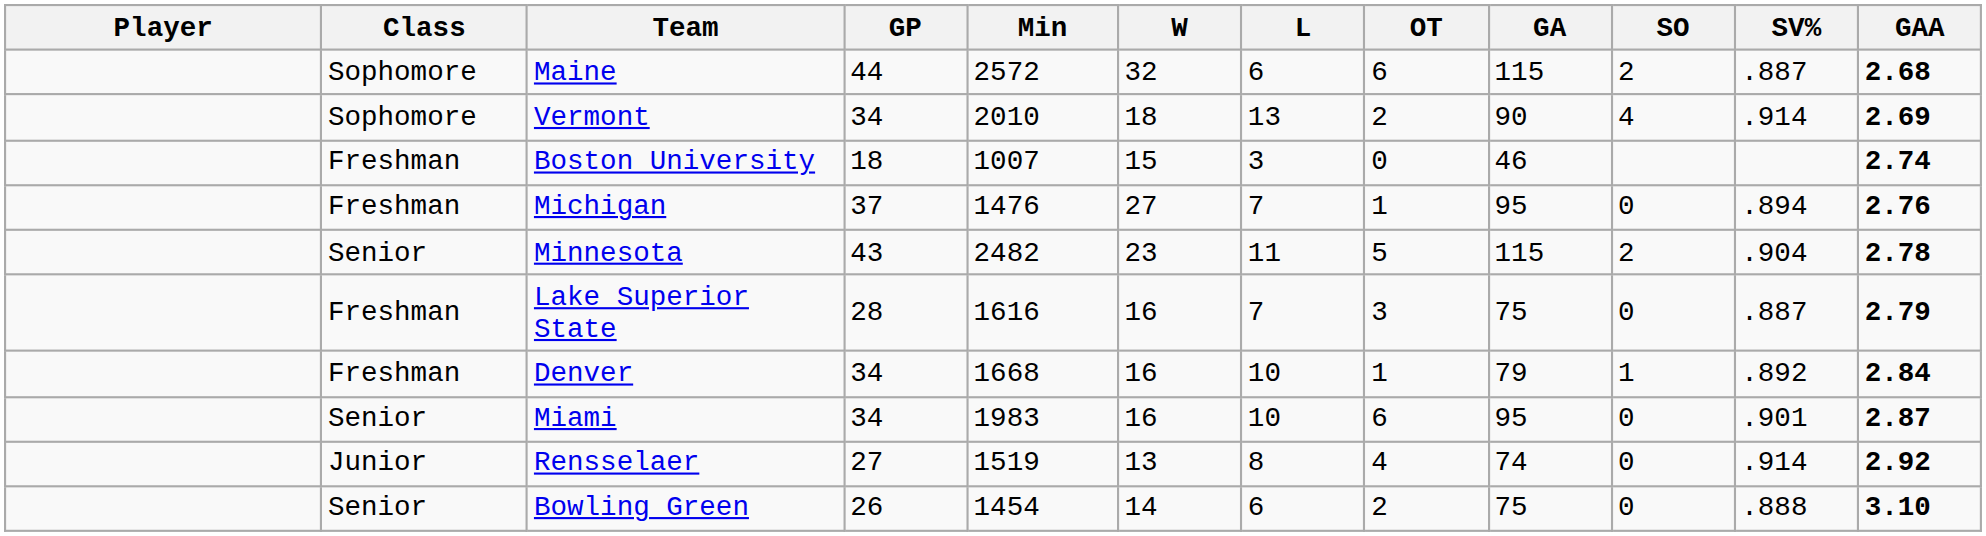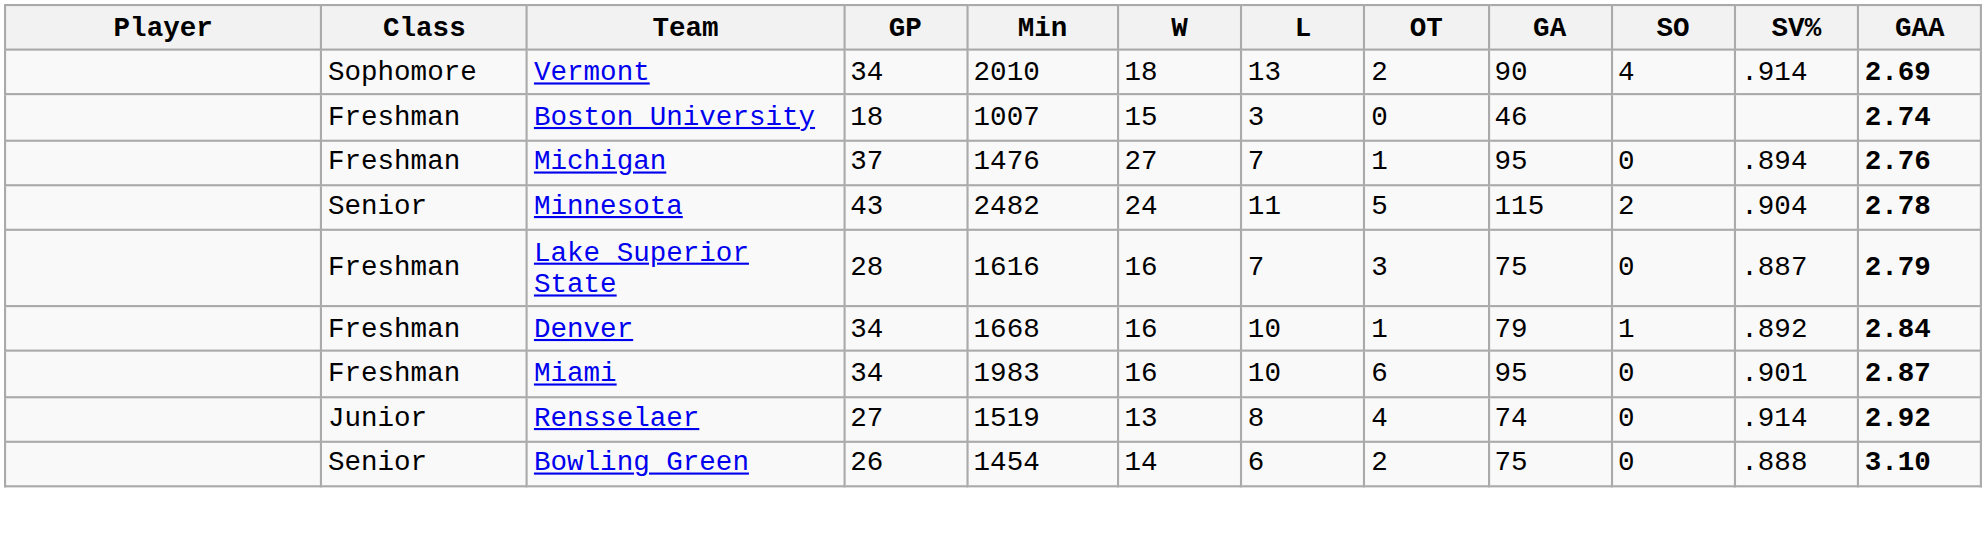- row: Sophomore | Maine | 44 | 2572 | 32 | 6 | 6 | 115 | 2 | .887 | 2.68
Minnesota | W: 23 -> 24
Miami | Class: Senior -> Freshman
